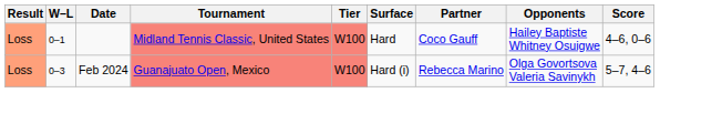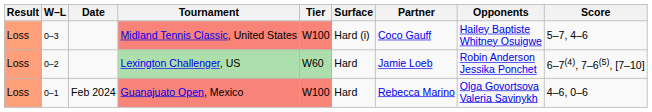Midland Tennis Classic, United States | W–L: 0–1 -> 0–3
Midland Tennis Classic, United States | Surface: Hard -> Hard (i)
Midland Tennis Classic, United States | Score: 4–6, 0–6 -> 5–7, 4–6
+ row: Loss | 0–2 | Lexington Challenger, US | W60 | Hard | Jamie Loeb | Robin Anderson Jessika Ponchet | 6–7(4), 7–6(5), [7–10]
Guanajuato Open, Mexico | W–L: 0–3 -> 0–1
Guanajuato Open, Mexico | Surface: Hard (i) -> Hard
Guanajuato Open, Mexico | Score: 5–7, 4–6 -> 4–6, 0–6
